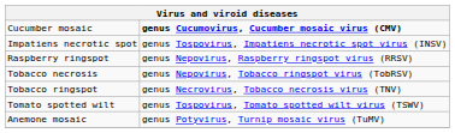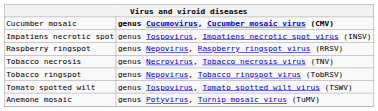Tobacco necrosis | column 2: genus Nepovirus, Tobacco ringspot virus (TobRSV) -> genus Necrovirus, Tobacco necrosis virus (TNV)
Tobacco ringspot | column 2: genus Necrovirus, Tobacco necrosis virus (TNV) -> genus Nepovirus, Tobacco ringspot virus (TobRSV)
